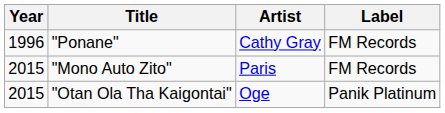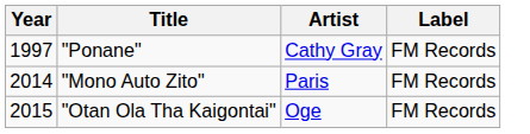"Ponane" | Year: 1996 -> 1997
"Mono Auto Zito" | Year: 2015 -> 2014
"Otan Ola Tha Kaigontai" | Label: Panik Platinum -> FM Records
